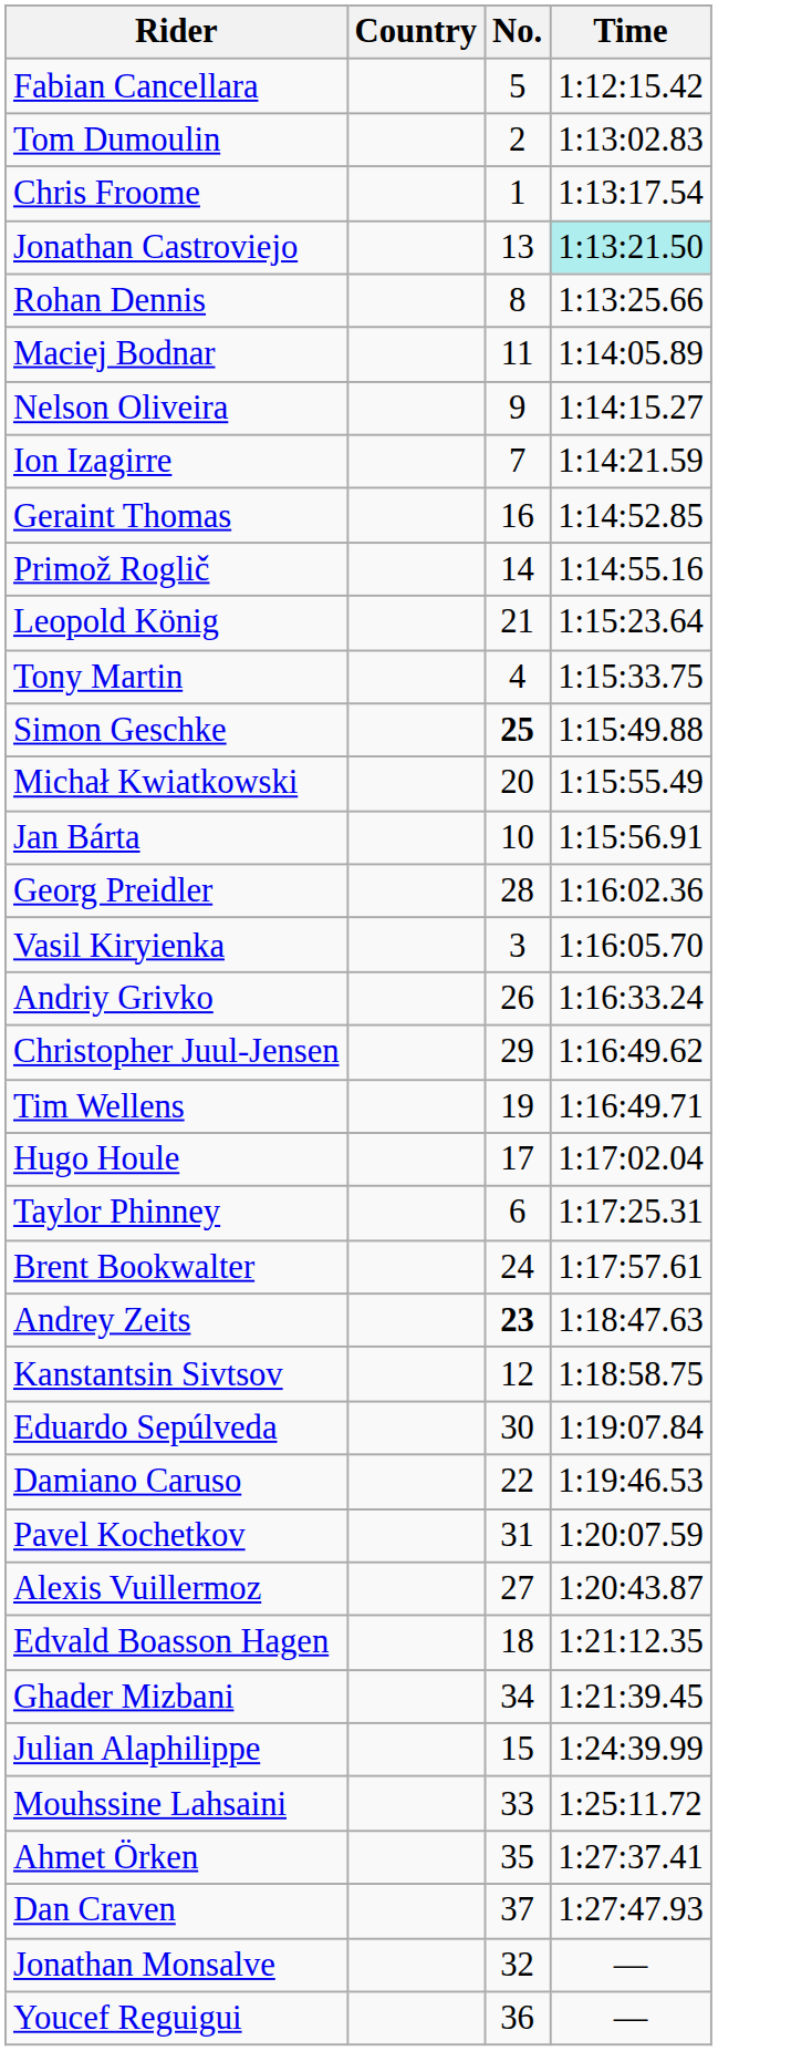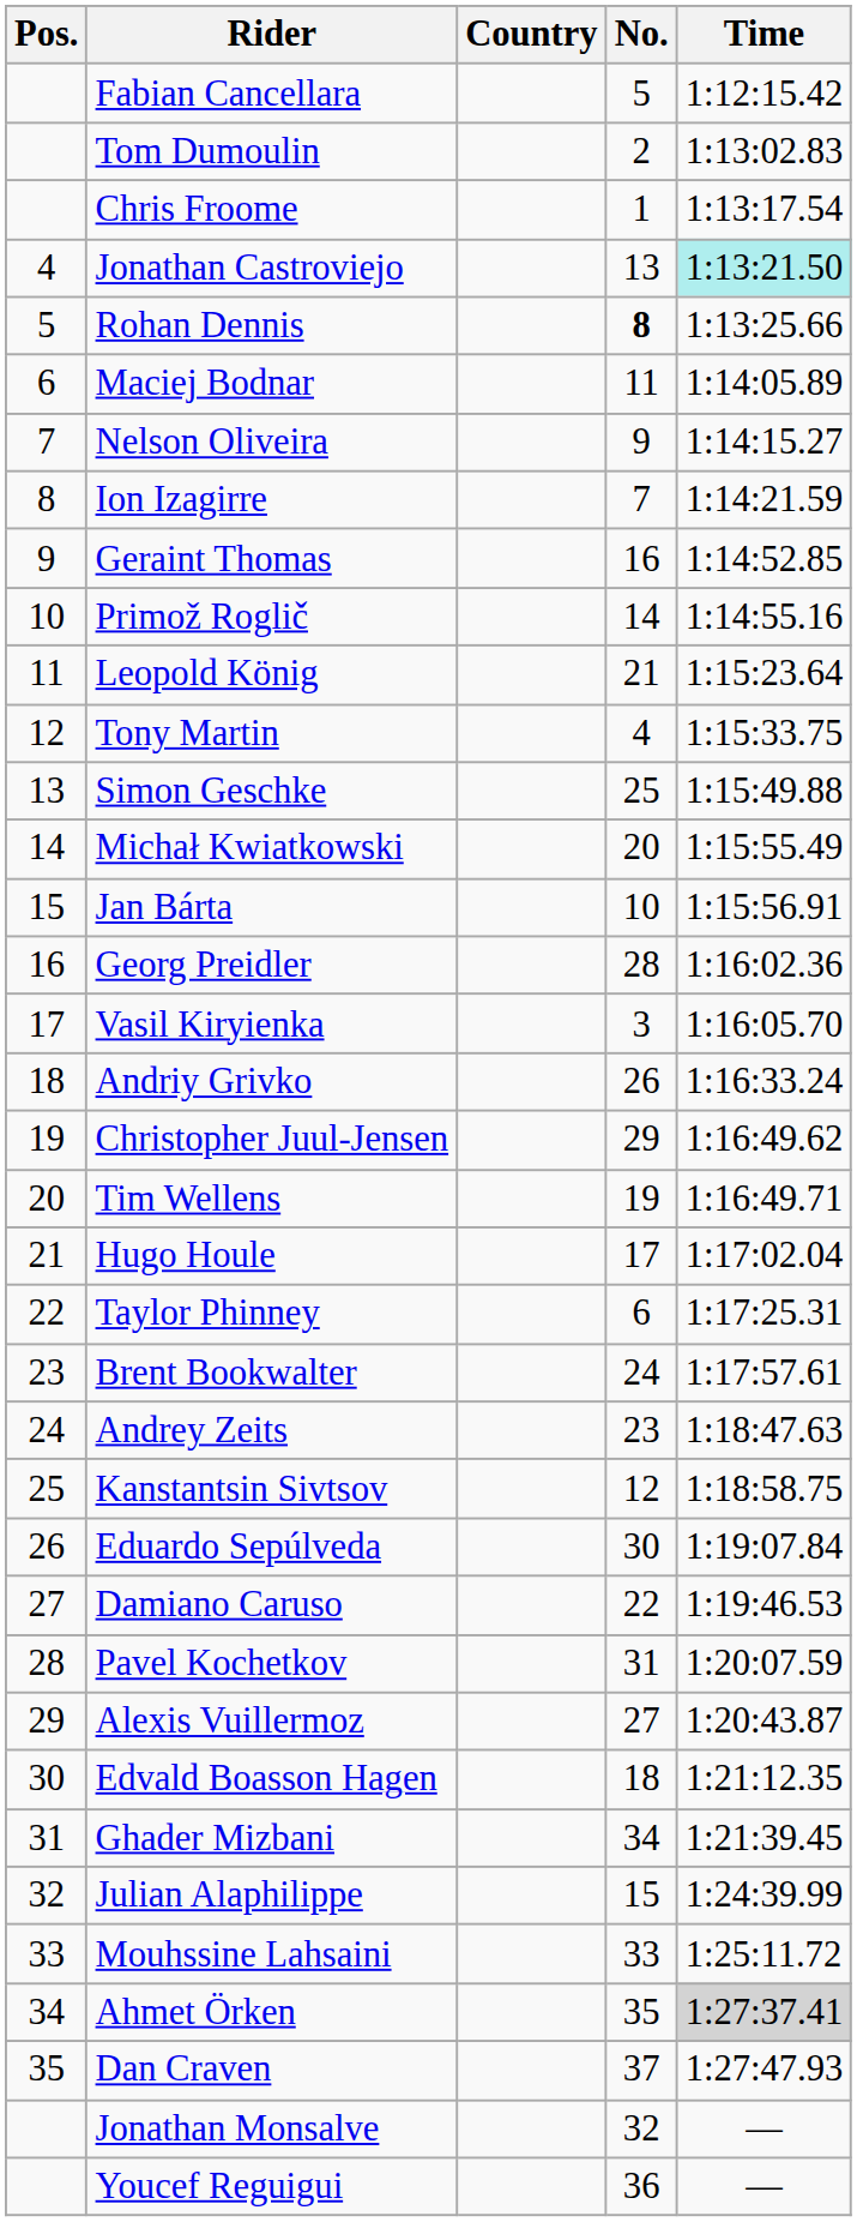+ column: Pos. | 4 | 5 | 6 | 7 | 8 | 9 | 10 | 11 | 12 | 13 | 14 | 15 | 16 | 17 | 18 | 19 | 20 | 21 | 22 | 23 | 24 | 25 | 26 | 27 | 28 | 29 | 30 | 31 | 32 | 33 | 34 | 35
Rohan Dennis | No.: normal -> bold
Simon Geschke | No.: bold -> normal
Andrey Zeits | No.: bold -> normal
Ahmet Örken | Time: no background -> lightgrey background
